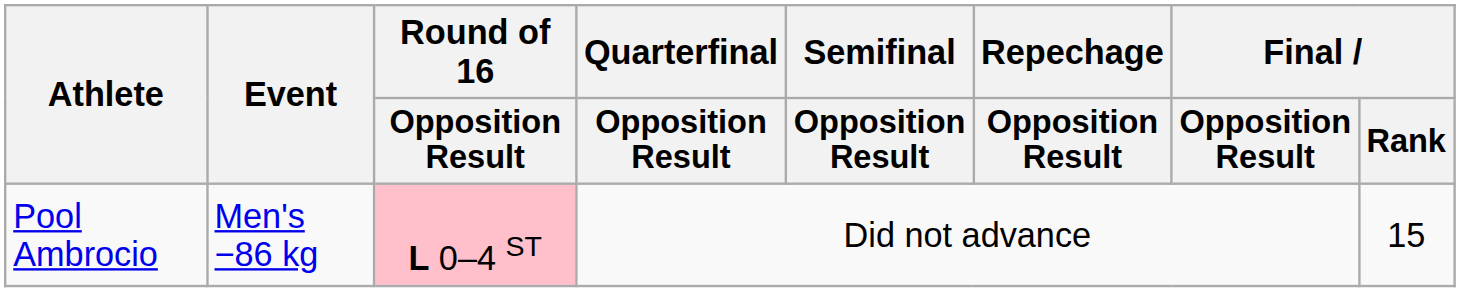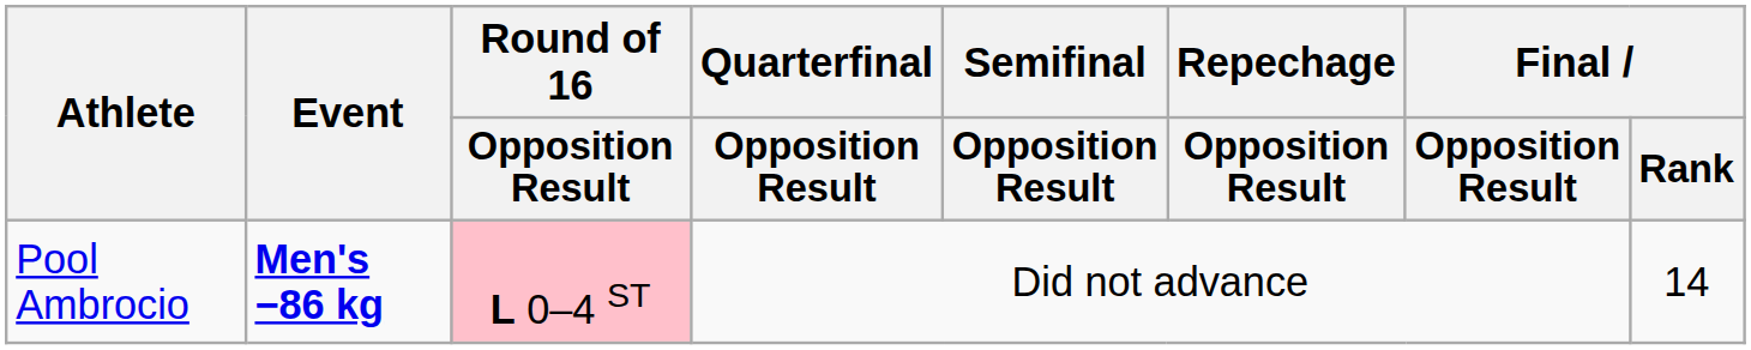Pool Ambrocio | Event: normal -> bold
Pool Ambrocio | Final / Rank: 15 -> 14
